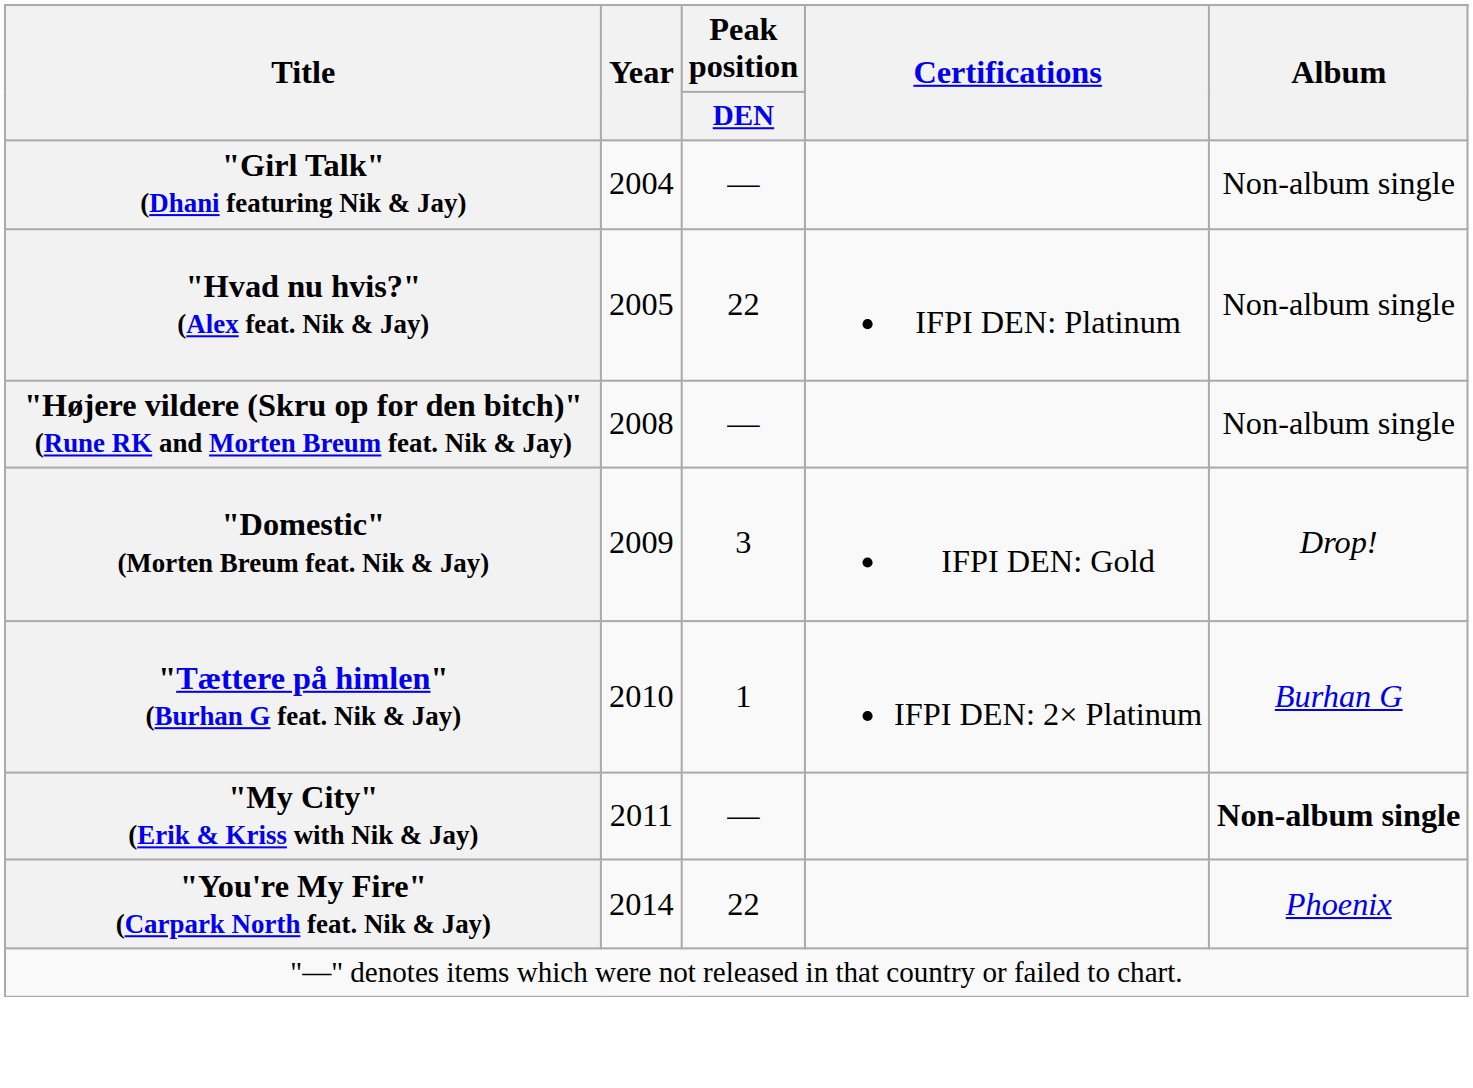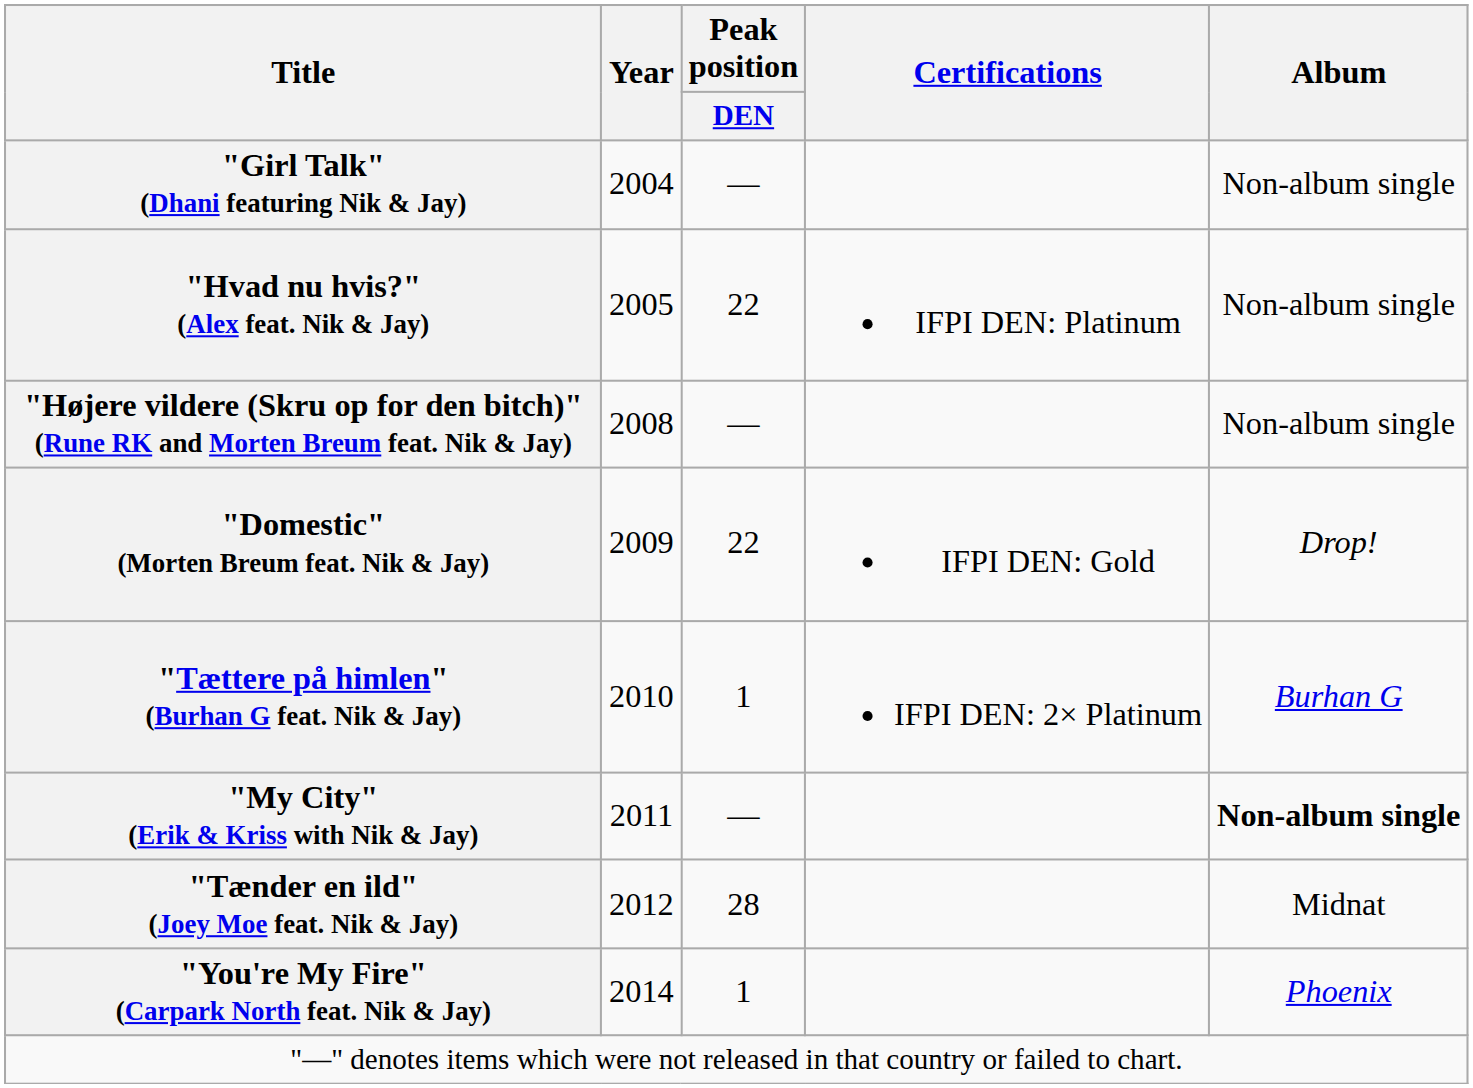"Domestic" (Morten Breum feat. Nik & Jay) | Peak position / DEN: 3 -> 22
+ row: "Tænder en ild" (Joey Moe feat. Nik & Jay) | 2012 | 28 | Midnat
"You're My Fire" (Carpark North feat. Nik & Jay) | Peak position / DEN: 22 -> 1
